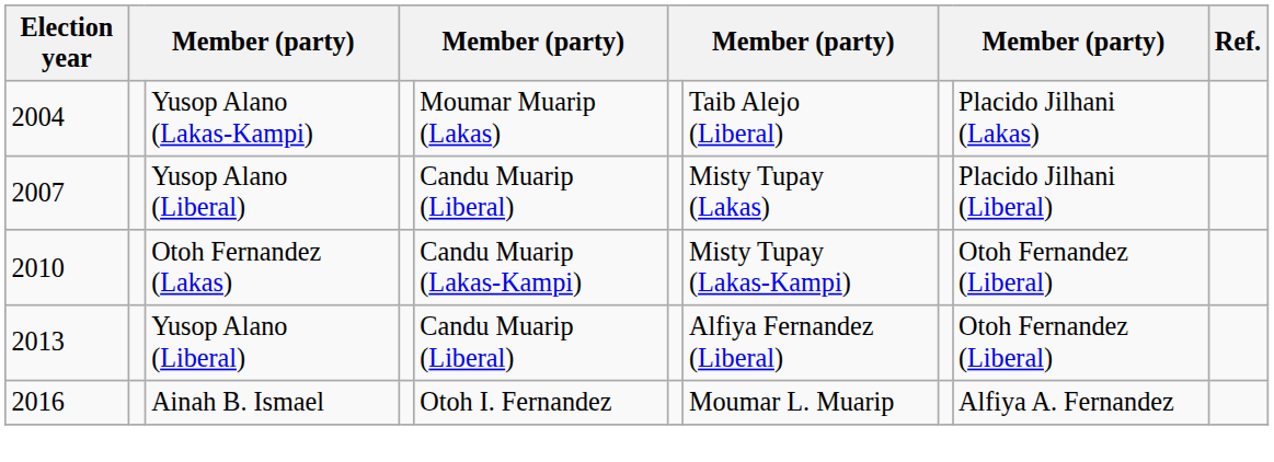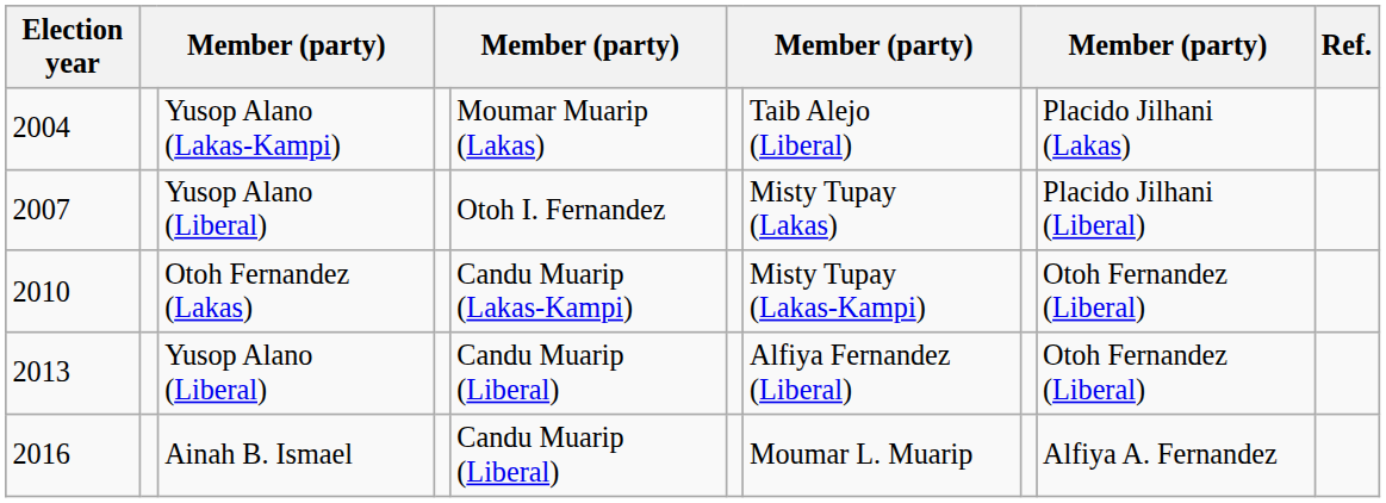2007 | column 5: Candu Muarip (Liberal) -> Otoh I. Fernandez
2016 | column 5: Otoh I. Fernandez -> Candu Muarip (Liberal)
